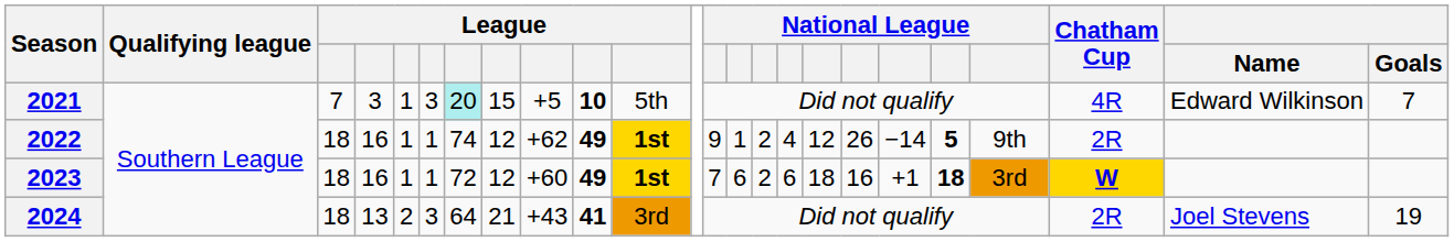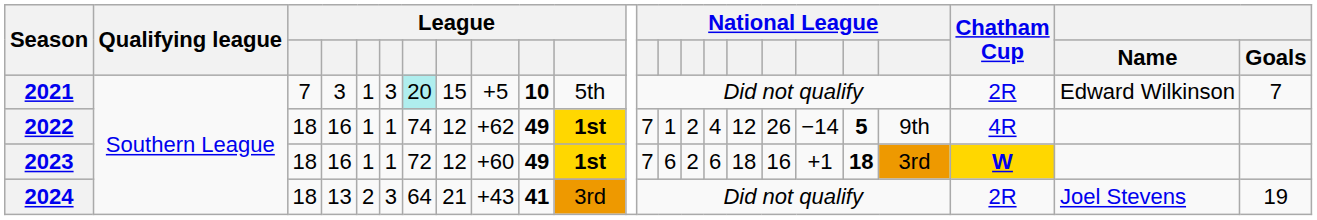2021 | Chatham Cup: 4R -> 2R
2022 | column 13: 9 -> 7
2022 | Chatham Cup: 2R -> 4R
